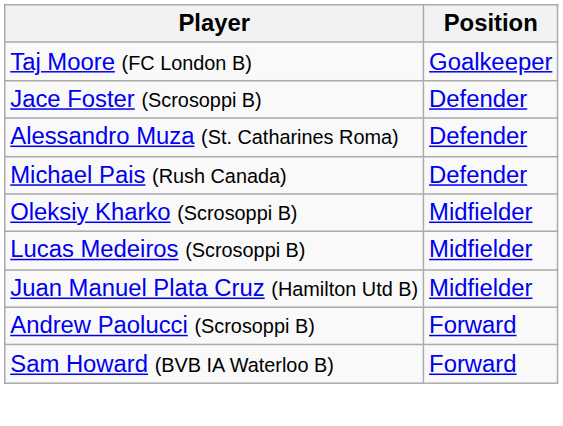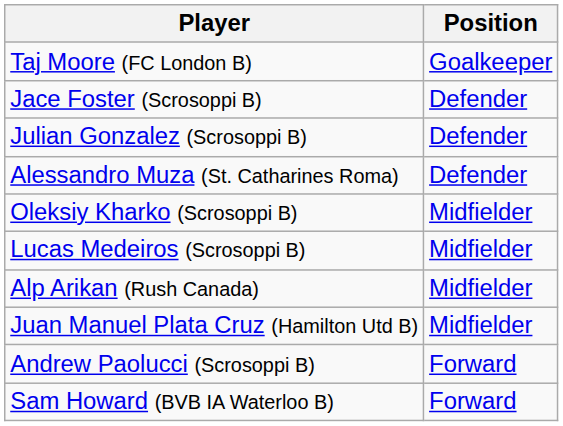+ row: Julian Gonzalez (Scrosoppi B) | Defender
- row: Michael Pais (Rush Canada) | Defender
+ row: Alp Arikan (Rush Canada) | Midfielder
